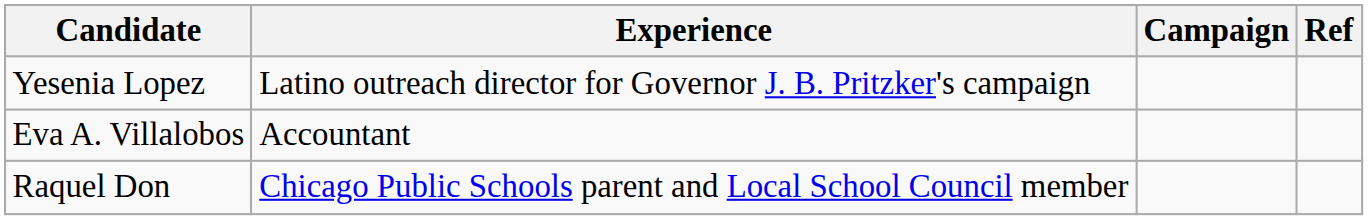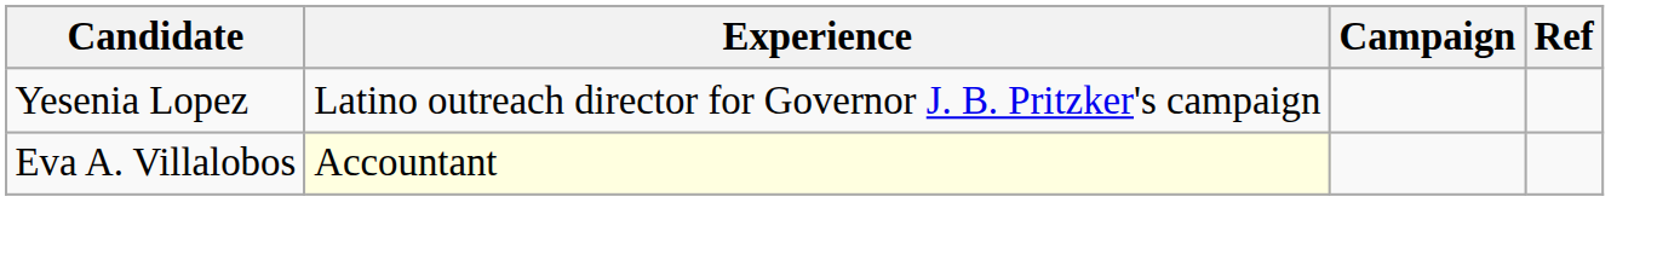Eva A. Villalobos | Experience: no background -> lightyellow background
- row: Raquel Don | Chicago Public Schools parent and Local School Council member
